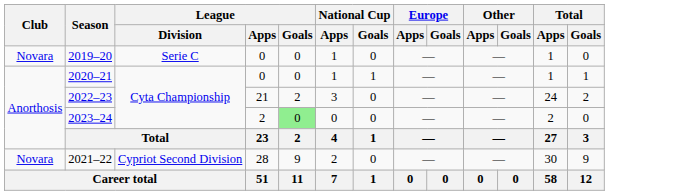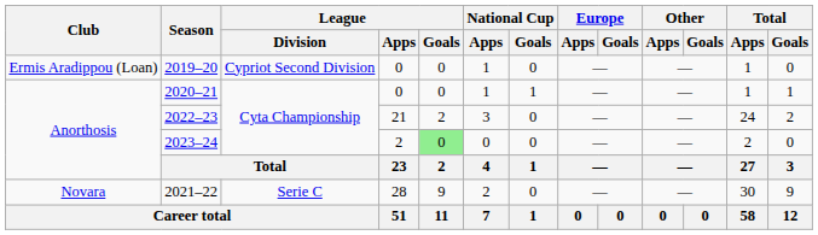2019–20 | Club: Novara -> Ermis Aradippou (Loan)
2019–20 | League / Division: Serie C -> Cypriot Second Division
2021–22 | League / Division: Cypriot Second Division -> Serie C
